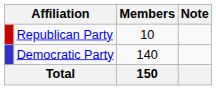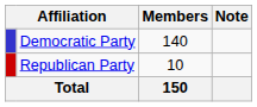rows swapped: Democratic Party <-> Republican Party
